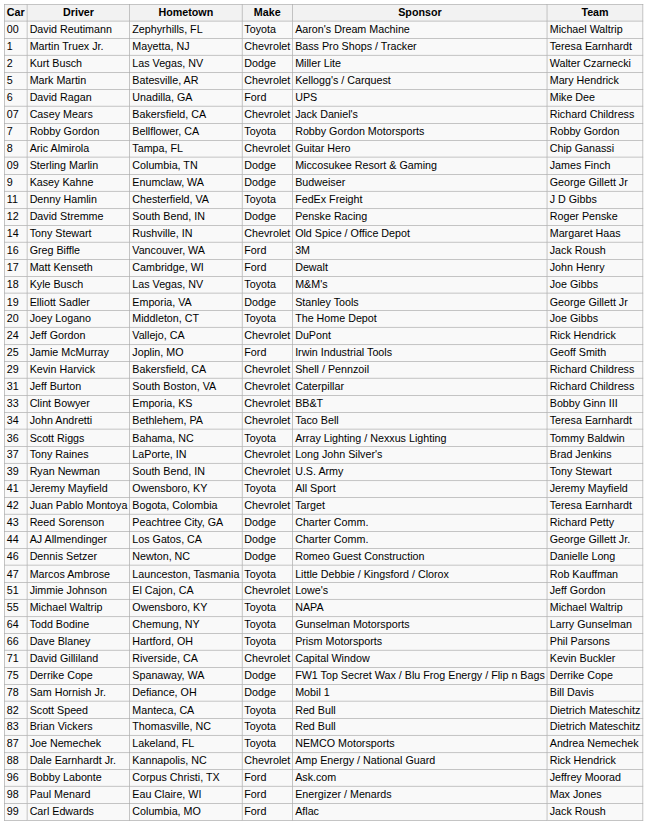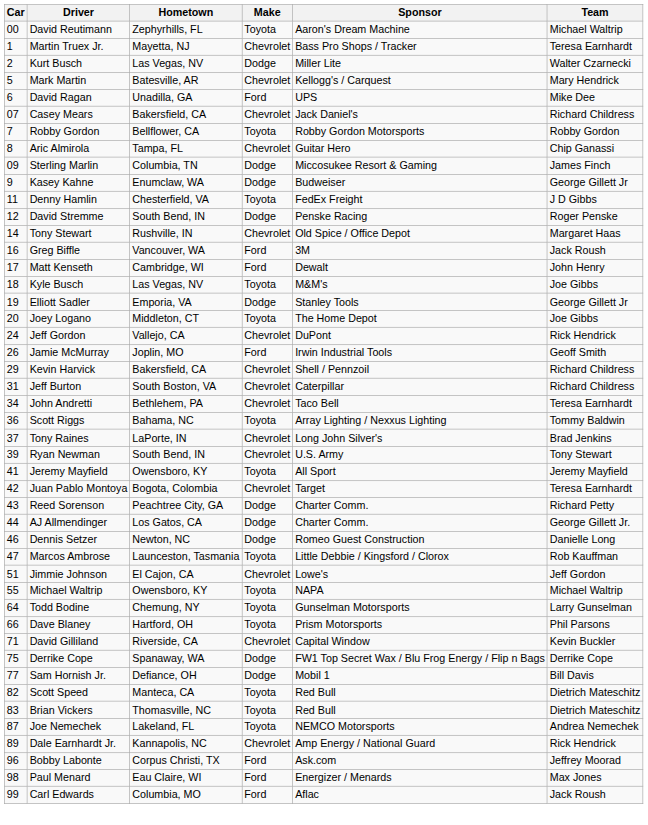Jamie McMurray | Car: 25 -> 26
- row: 33 | Clint Bowyer | Emporia, KS | Chevrolet | BB&T | Bobby Ginn III
Sam Hornish Jr. | Car: 78 -> 77
Dale Earnhardt Jr. | Car: 88 -> 89
